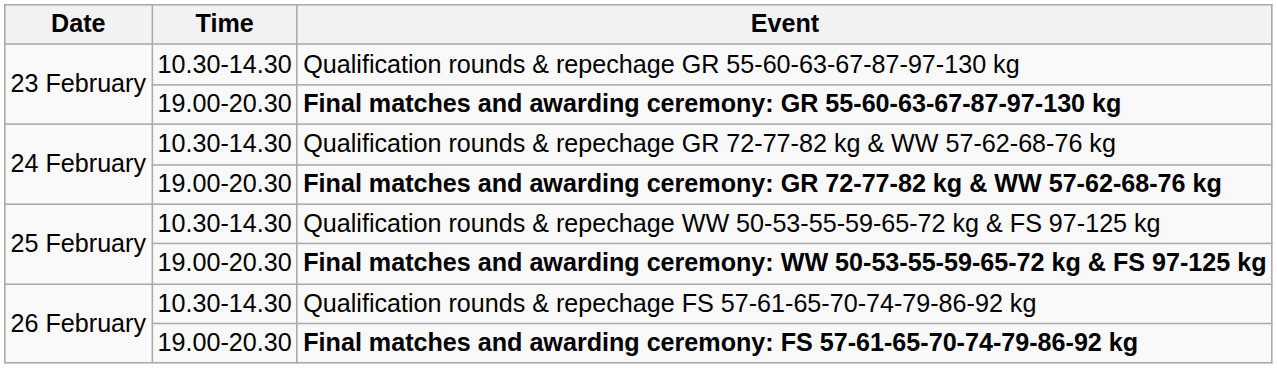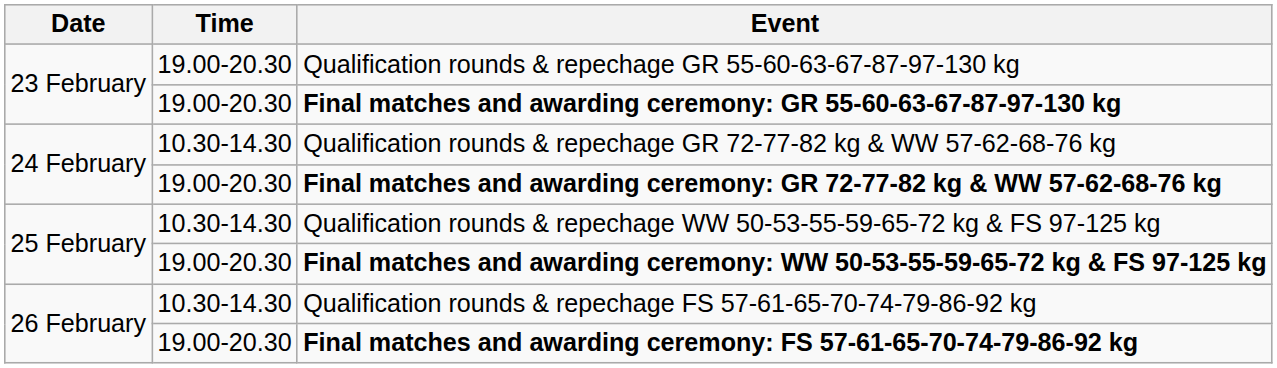Qualification rounds & repechage GR 55-60-63-67-87-97-130 kg | Time: 10.30-14.30 -> 19.00-20.30
